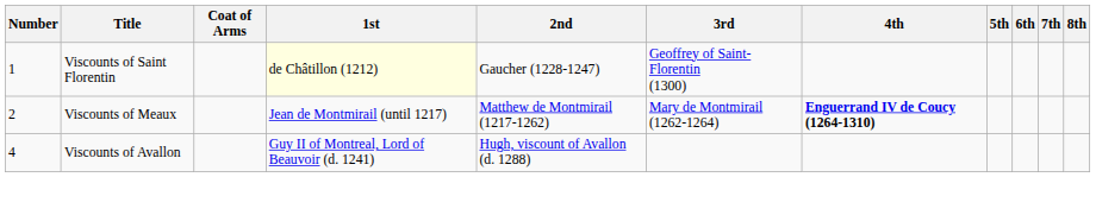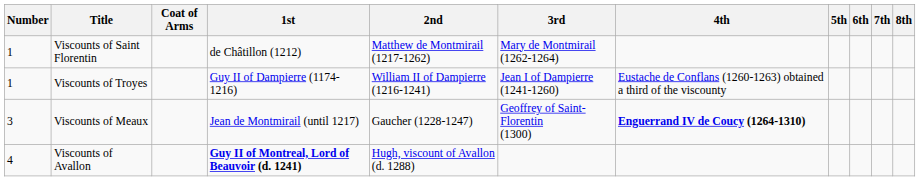Viscounts of Saint Florentin | 1st: lightyellow background -> no background
Viscounts of Saint Florentin | 2nd: Gaucher (1228-1247) -> Matthew de Montmirail (1217-1262)
Viscounts of Saint Florentin | 3rd: Geoffrey of Saint-Florentin (1300) -> Mary de Montmirail (1262-1264)
+ row: 1 | Viscounts of Troyes | Guy II of Dampierre (1174-1216) | William II of Dampierre (1216-1241) | Jean I of Dampierre (1241-1260) | Eustache de Conflans (1260-1263) obtained a third of the viscounty
Viscounts of Meaux | Number: 2 -> 3
Viscounts of Meaux | 2nd: Matthew de Montmirail (1217-1262) -> Gaucher (1228-1247)
Viscounts of Meaux | 3rd: Mary de Montmirail (1262-1264) -> Geoffrey of Saint-Florentin (1300)
Viscounts of Avallon | 1st: normal -> bold
